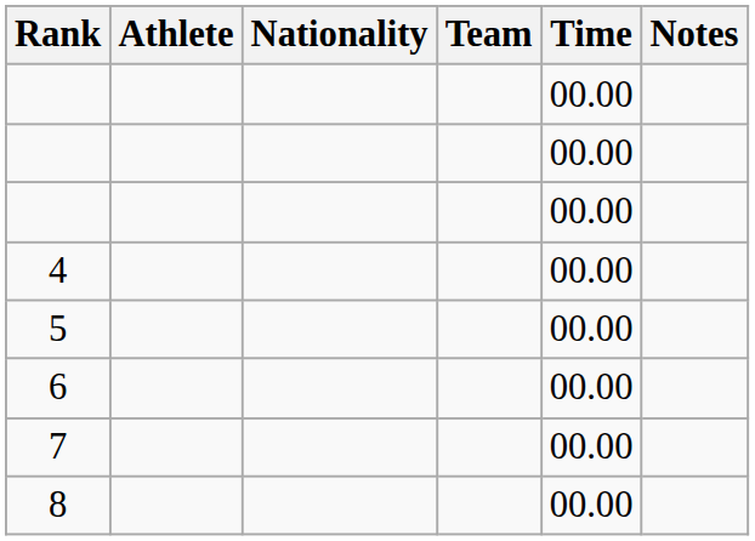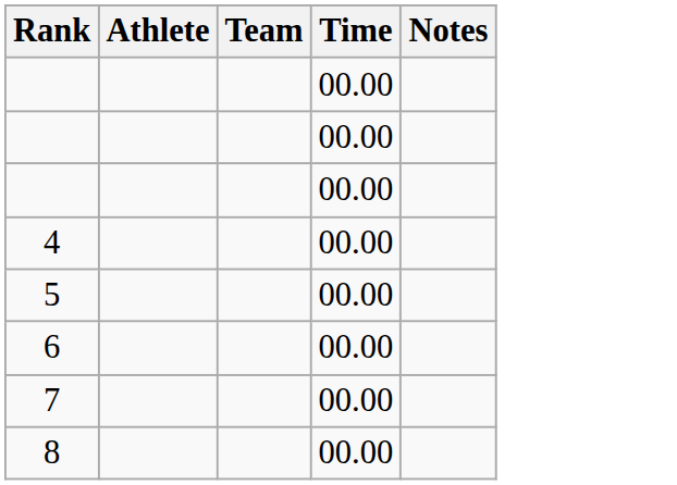- column: Nationality
